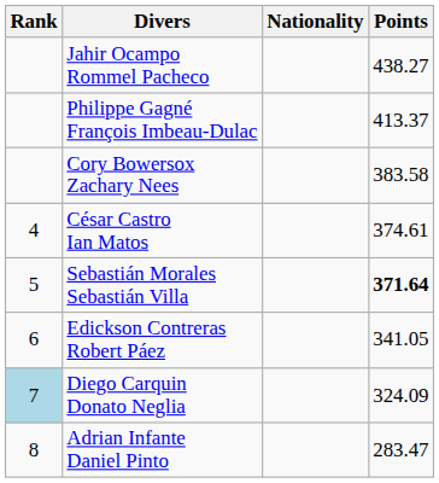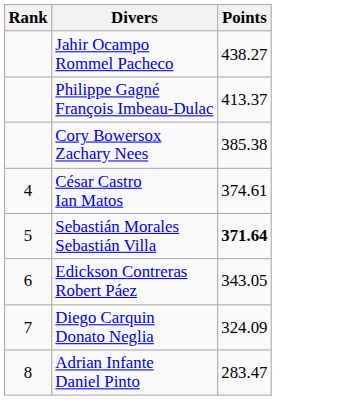- column: Nationality
Cory Bowersox Zachary Nees | Points: 383.58 -> 385.38
Edickson Contreras Robert Páez | Points: 341.05 -> 343.05
Diego Carquin Donato Neglia | Rank: lightblue background -> no background
